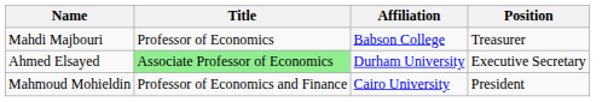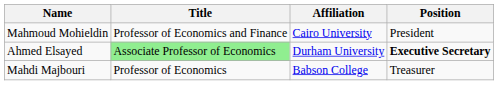rows swapped: Mahmoud Mohieldin <-> Mahdi Majbouri
Ahmed Elsayed | Position: normal -> bold
